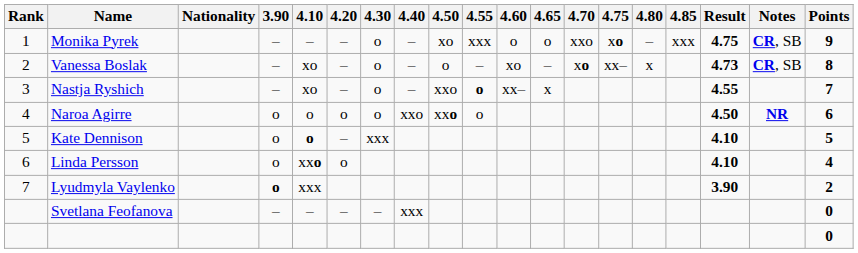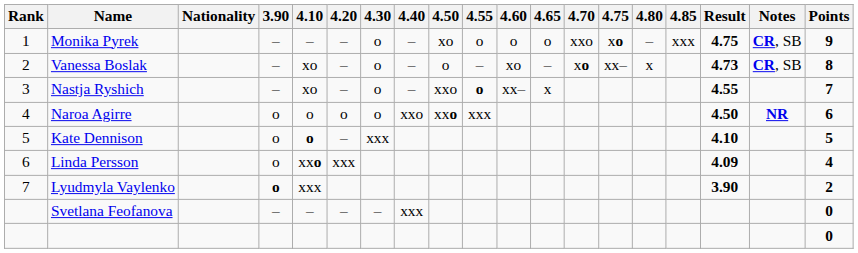Monika Pyrek | 4.55: xxx -> o
Naroa Agirre | 4.55: o -> xxx
Linda Persson | 4.20: o -> xxx
Linda Persson | Result: 4.10 -> 4.09
